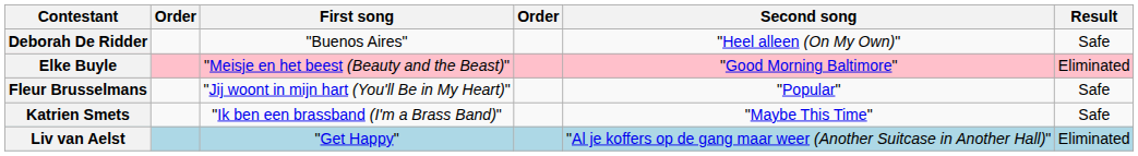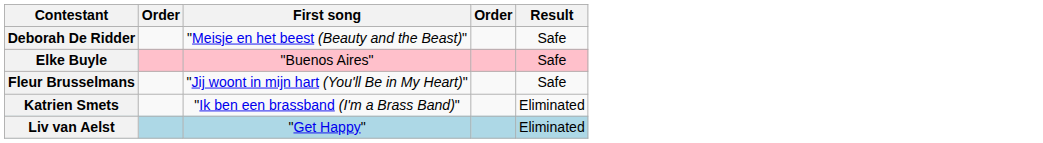- column: Second song | "Heel alleen (On My Own)" | "Good Morning Baltimore" | "Popular" | "Maybe This Time" | "Al je koffers op de gang maar weer (Another Suitcase in Another Hall)"
Deborah De Ridder | First song: "Buenos Aires" -> "Meisje en het beest (Beauty and the Beast)"
Elke Buyle | First song: "Meisje en het beest (Beauty and the Beast)" -> "Buenos Aires"
Elke Buyle | Result: Eliminated -> Safe
Katrien Smets | Result: Safe -> Eliminated
